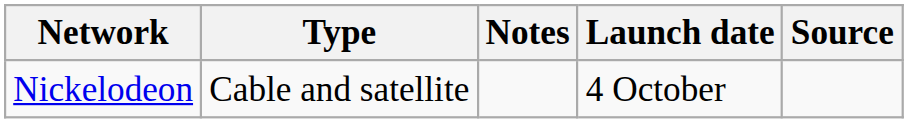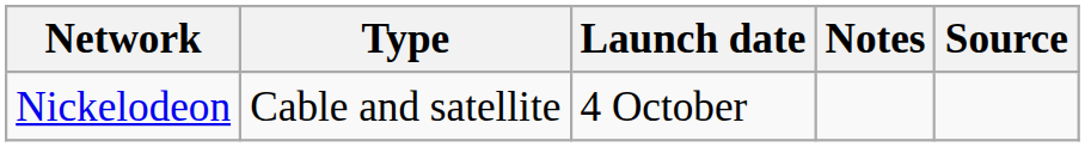columns swapped: Launch date <-> Notes
